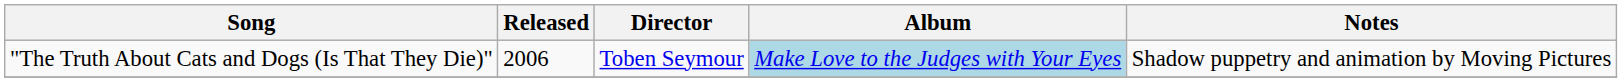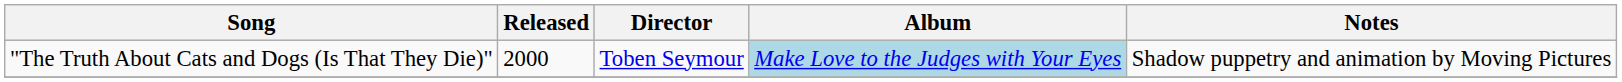"The Truth About Cats and Dogs (Is That They Die)" | Released: 2006 -> 2000
